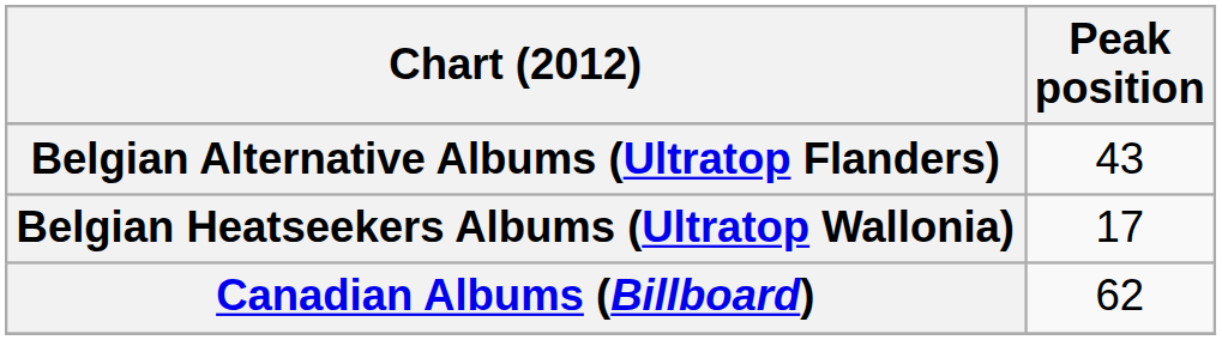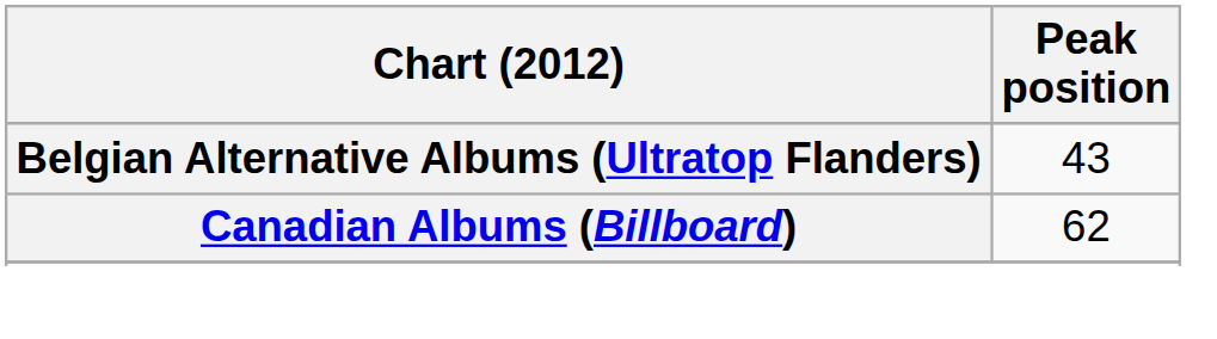- row: Belgian Heatseekers Albums (Ultratop Wallonia) | 17
